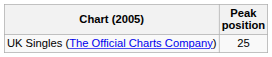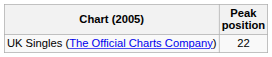UK Singles (The Official Charts Company) | Peak position: 25 -> 22
